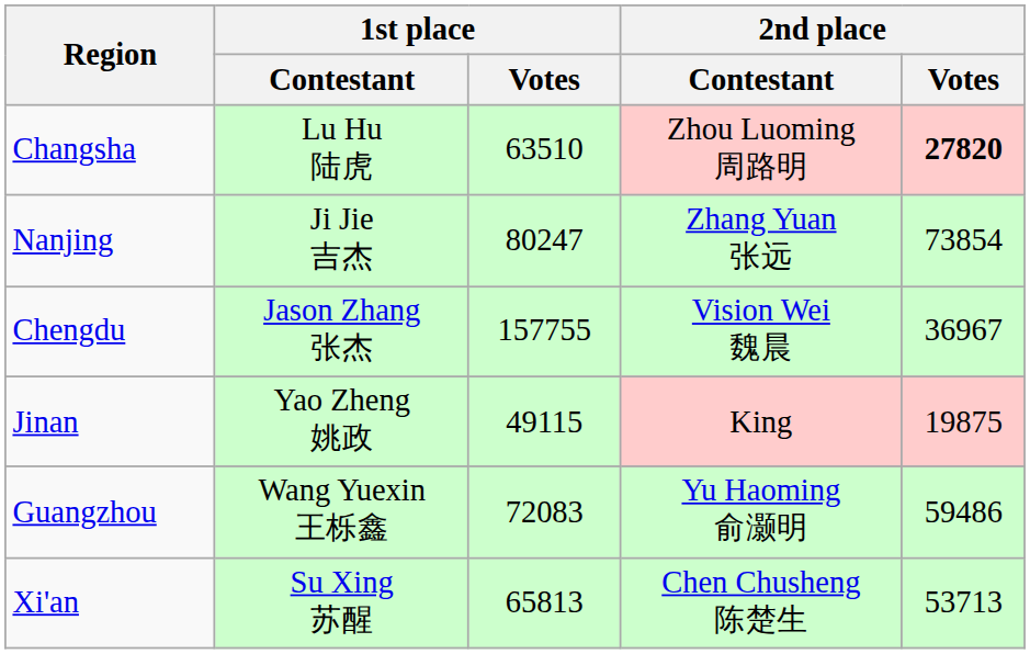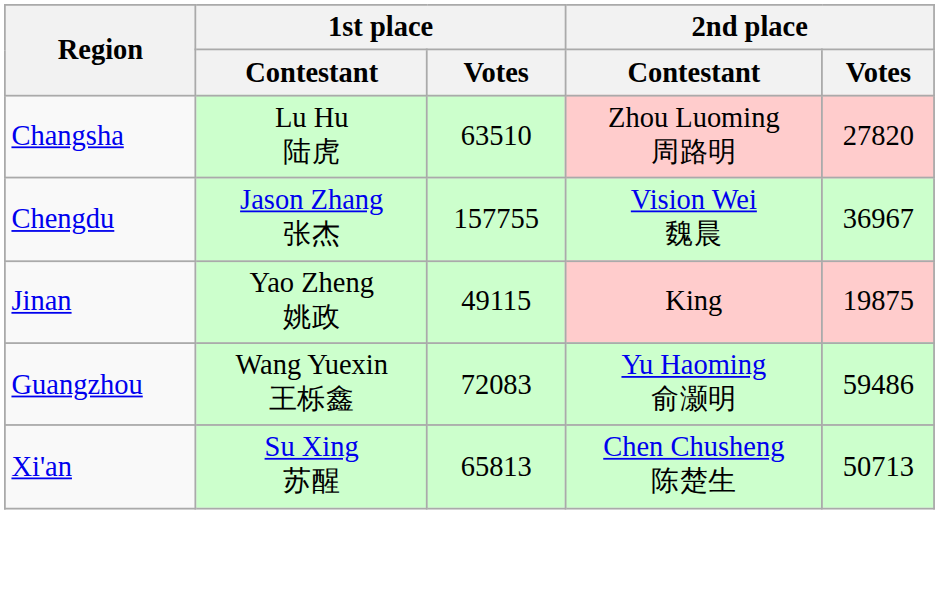Changsha | 2nd place / Votes: bold -> normal
- row: Nanjing | Ji Jie 吉杰 | 80247 | Zhang Yuan 张远 | 73854
Xi'an | 2nd place / Votes: 53713 -> 50713
